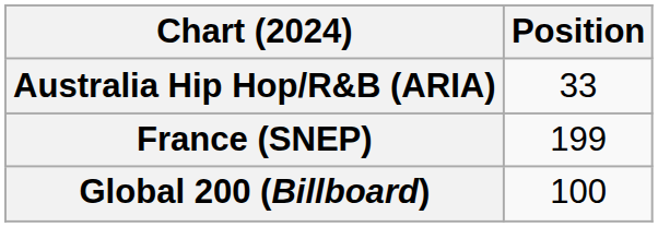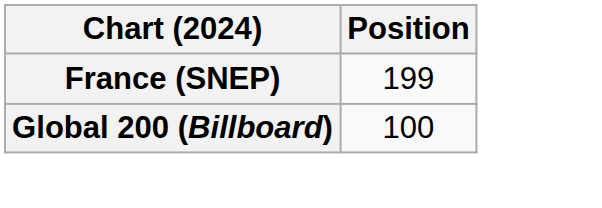- row: Australia Hip Hop/R&B (ARIA) | 33
